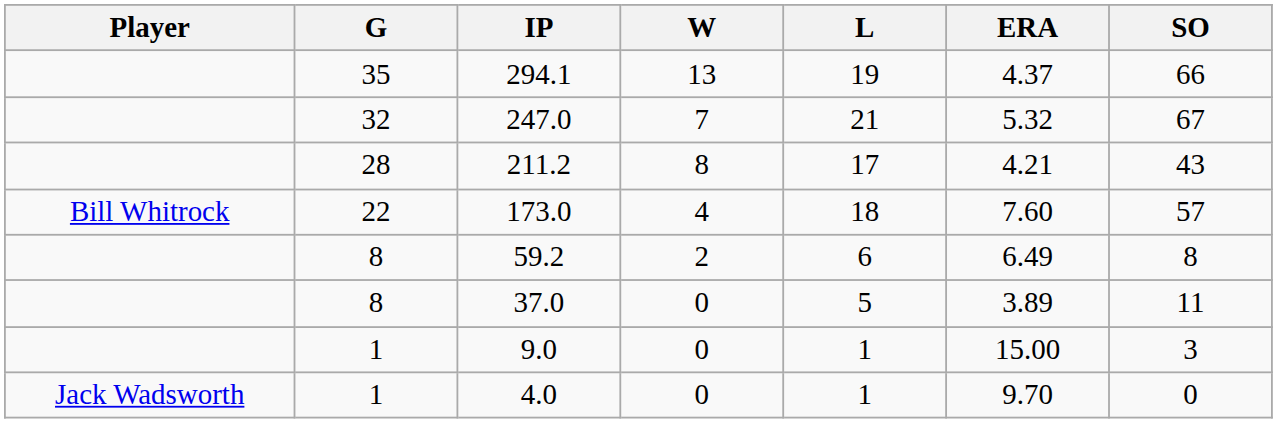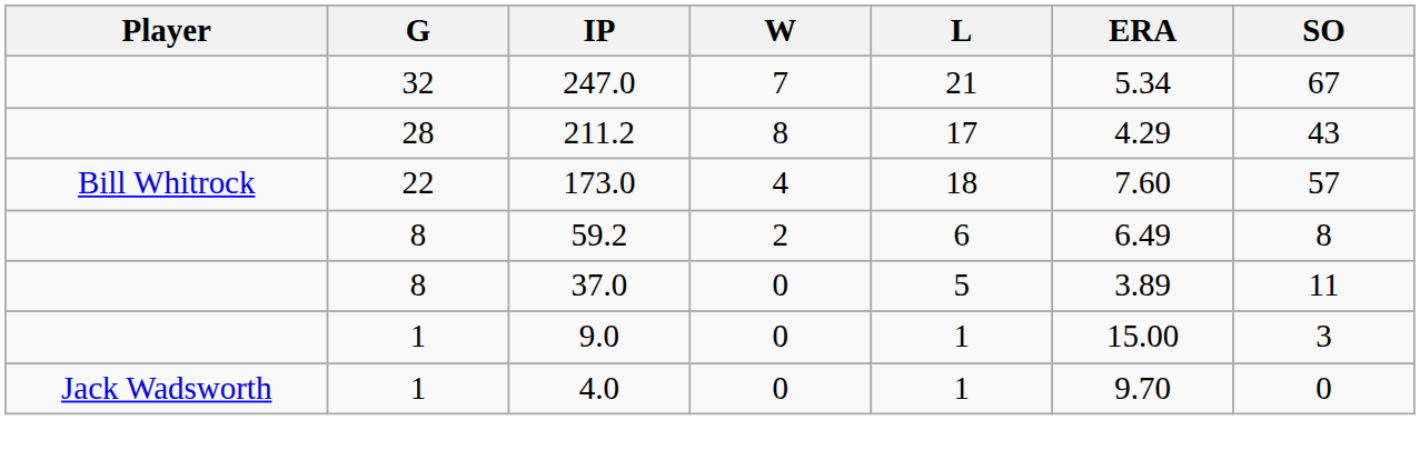- row: 35 | 294.1 | 13 | 19 | 4.37 | 66
247.0 | ERA: 5.32 -> 5.34
211.2 | ERA: 4.21 -> 4.29
